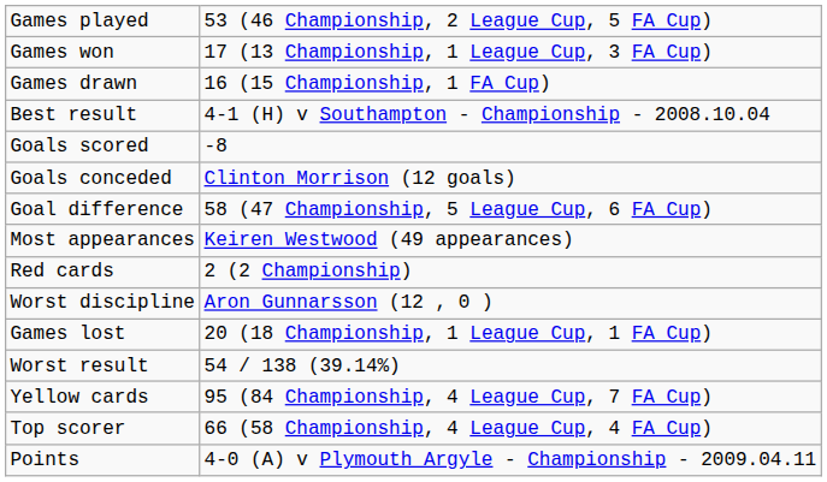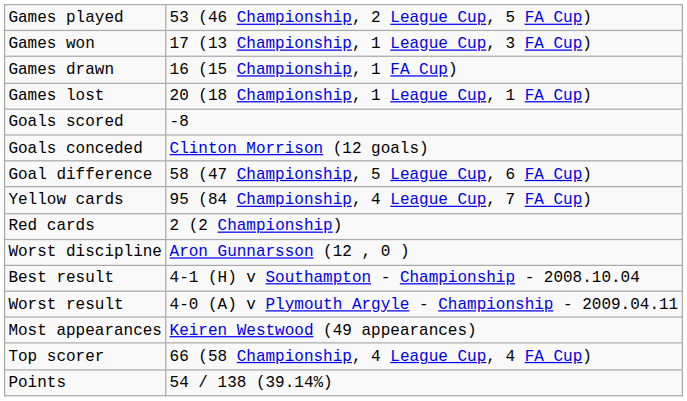rows swapped: Games lost <-> Best result
rows swapped: Yellow cards <-> Most appearances
Worst result | column 2: 54 / 138 (39.14%) -> 4-0 (A) v Plymouth Argyle - Championship - 2009.04.11
Points | column 2: 4-0 (A) v Plymouth Argyle - Championship - 2009.04.11 -> 54 / 138 (39.14%)
